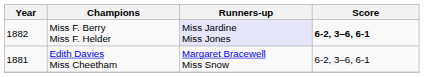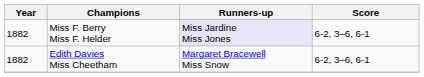Miss F. Berry Miss F. Helder | Score: bold -> normal
Edith Davies Miss Cheetham | Year: 1881 -> 1882
